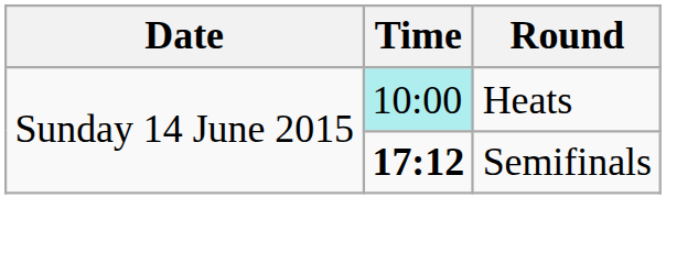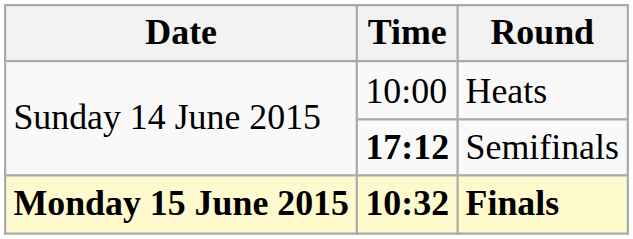Heats | Time: paleturquoise background -> no background
+ row: Monday 15 June 2015 | 10:32 | Finals
